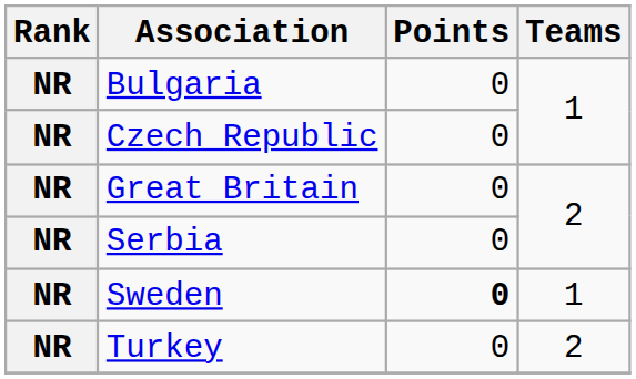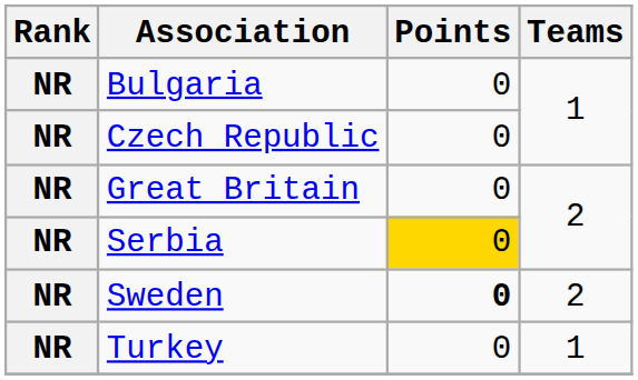Serbia | Points: no background -> gold background
Sweden | Teams: 1 -> 2
Turkey | Teams: 2 -> 1
